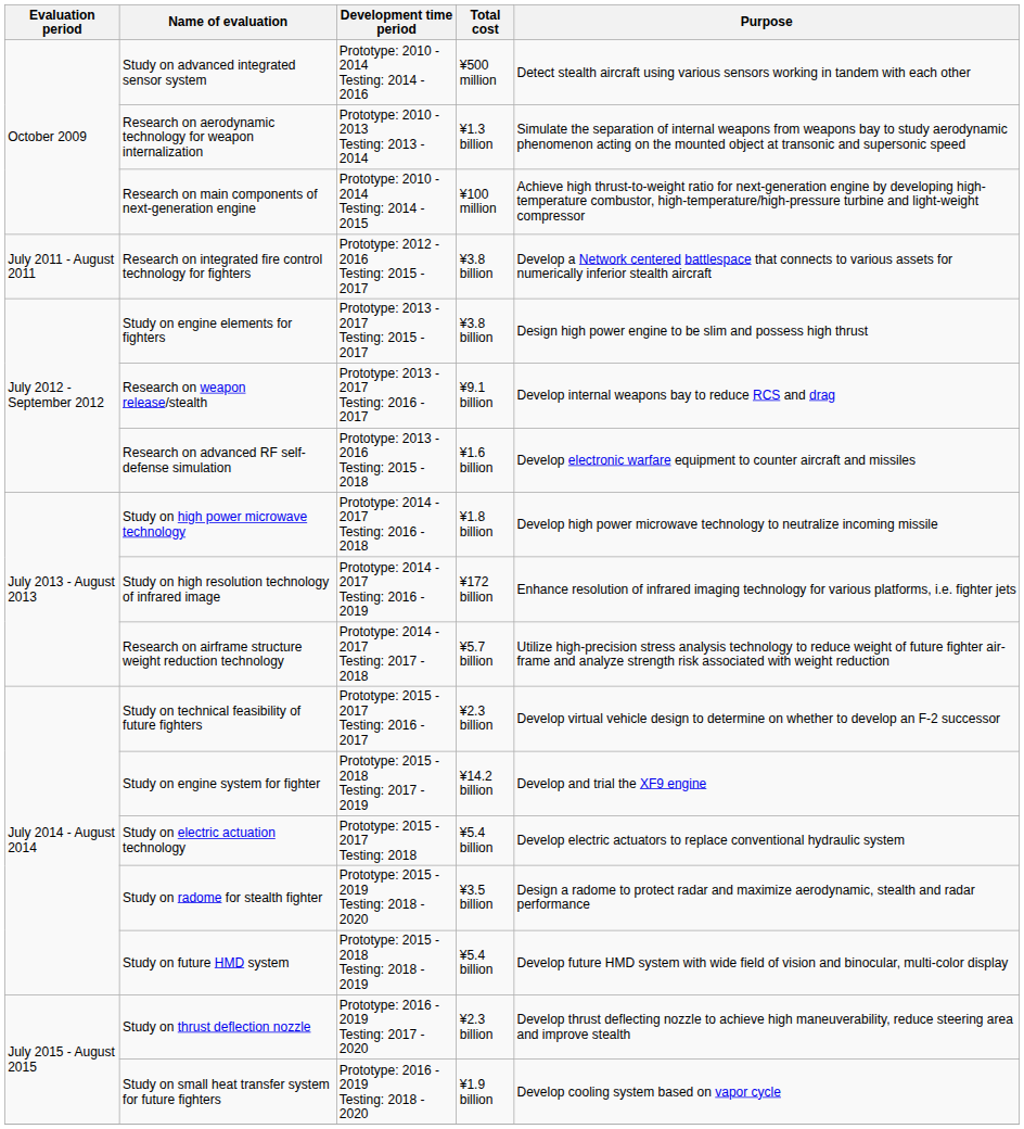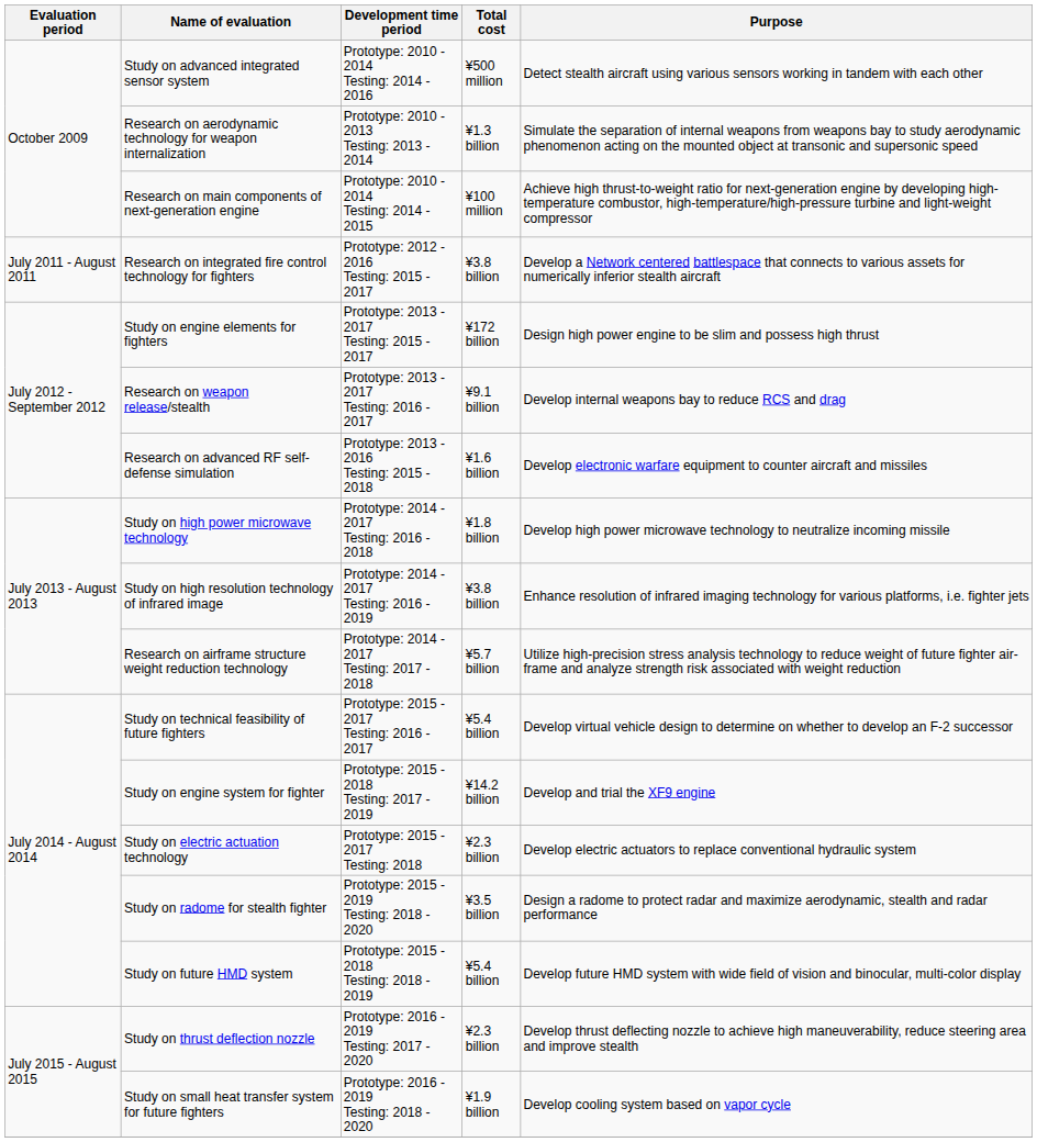Study on engine elements for fighters | Total cost: ¥3.8 billion -> ¥172 billion
Study on high resolution technology of infrared image | Total cost: ¥172 billion -> ¥3.8 billion
Study on technical feasibility of future fighters | Total cost: ¥2.3 billion -> ¥5.4 billion
Study on electric actuation technology | Total cost: ¥5.4 billion -> ¥2.3 billion
